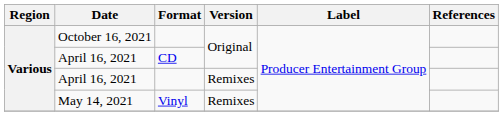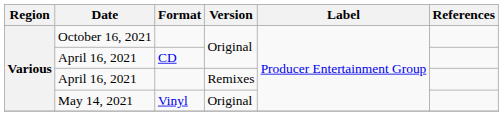May 14, 2021 | Version: Remixes -> Original
